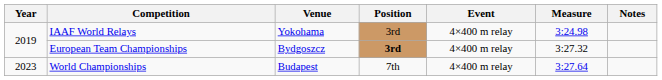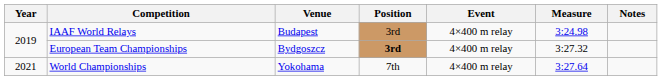IAAF World Relays | Venue: Yokohama -> Budapest
World Championships | Year: 2023 -> 2021
World Championships | Venue: Budapest -> Yokohama
